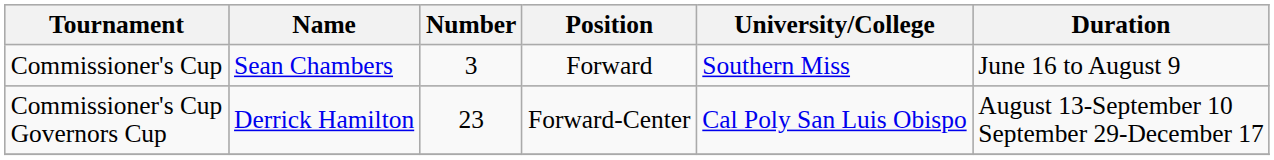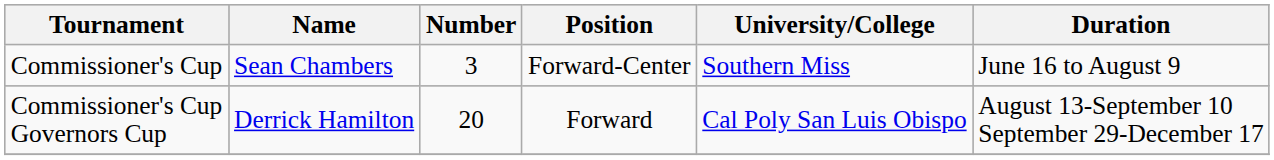Commissioner's Cup | Position: Forward -> Forward-Center
Commissioner's Cup Governors Cup | Number: 23 -> 20
Commissioner's Cup Governors Cup | Position: Forward-Center -> Forward
